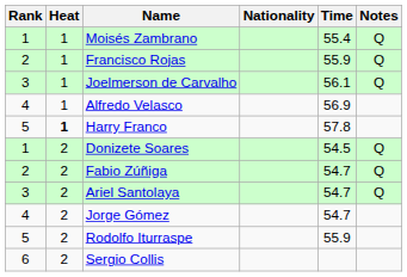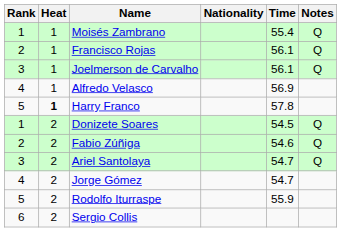Francisco Rojas | Time: 55.9 -> 56.1
Fabio Zúñiga | Time: 54.7 -> 54.6
